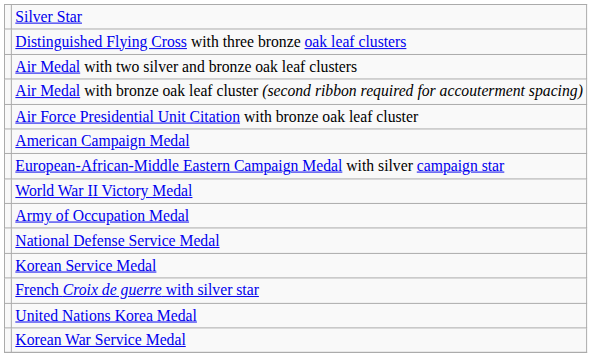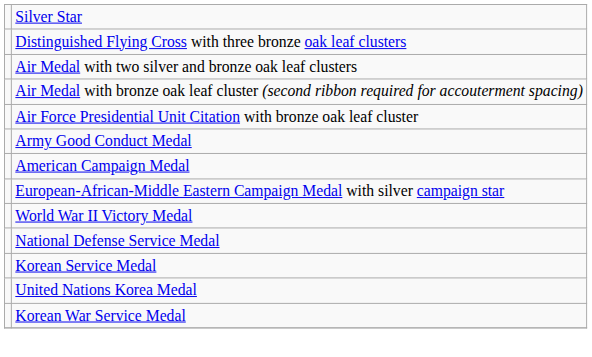+ row: Army Good Conduct Medal
- row: Army of Occupation Medal
- row: French Croix de guerre with silver star
